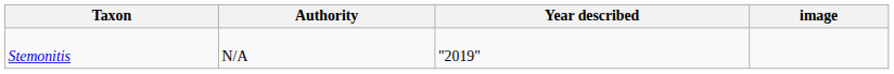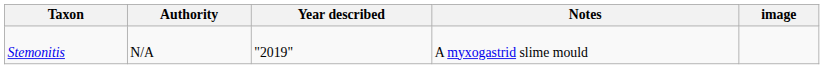+ column: Notes | A myxogastrid slime mould
